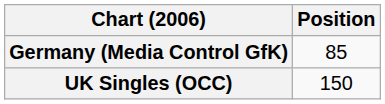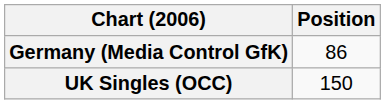Germany (Media Control GfK) | Position: 85 -> 86
